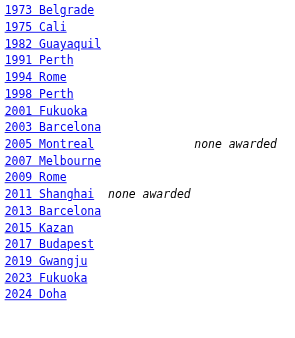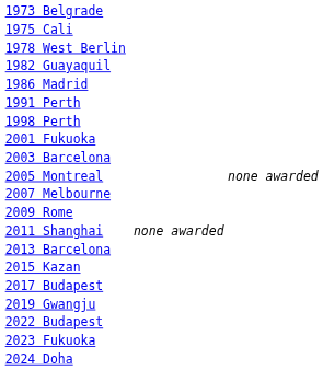+ row: 1978 West Berlin
+ row: 1986 Madrid
- row: 1994 Rome
+ row: 2022 Budapest
